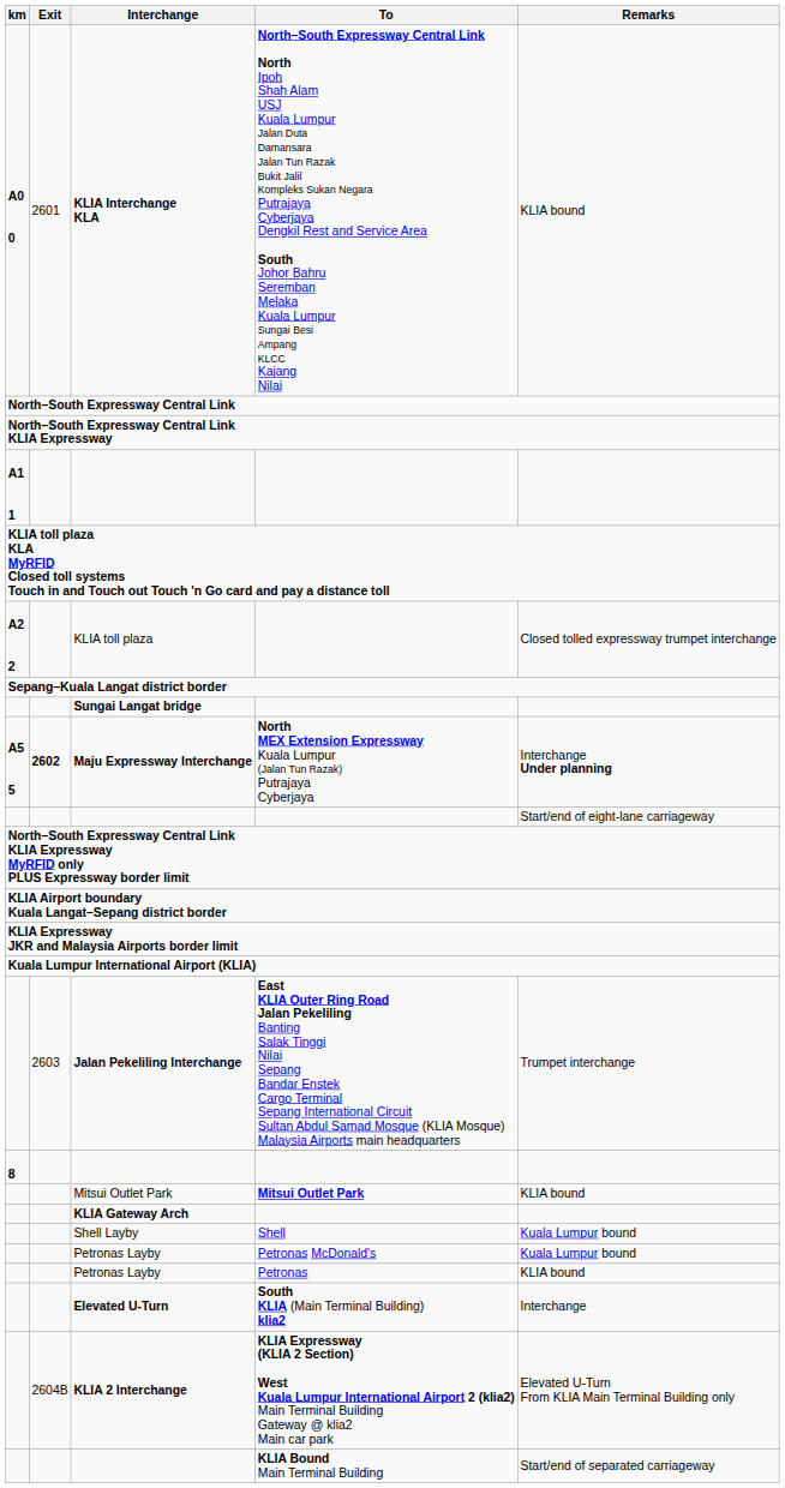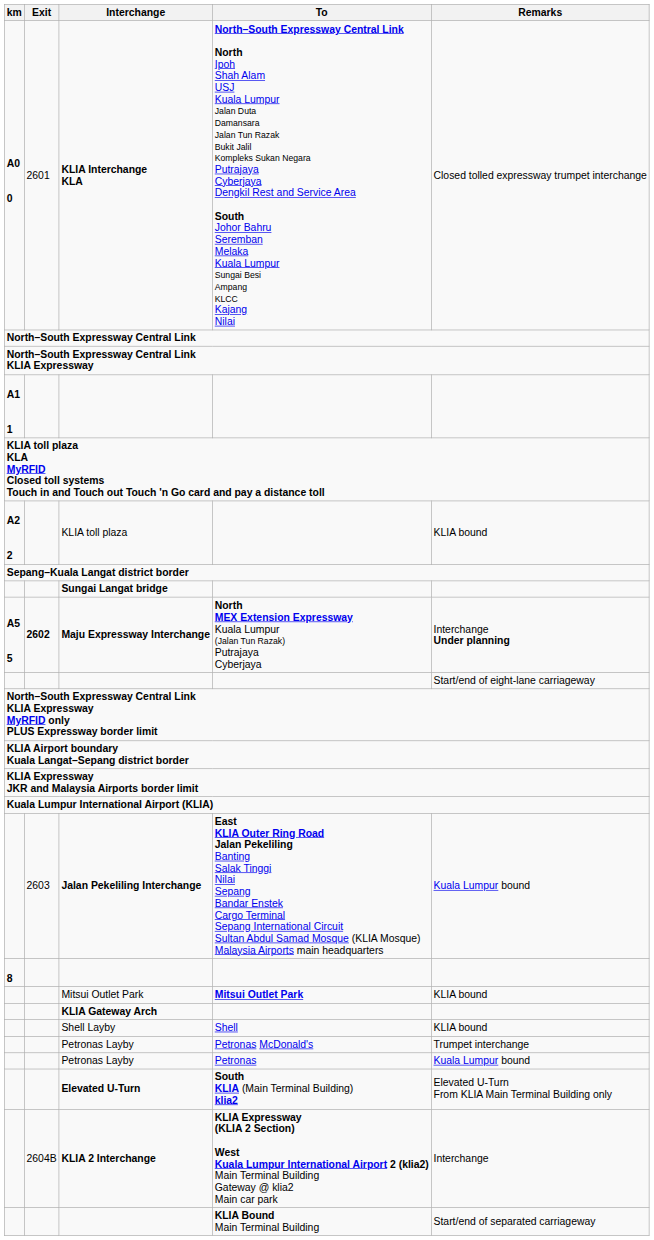KLIA Interchange KLA | Remarks: KLIA bound -> Closed tolled expressway trumpet interchange
KLIA toll plaza | Remarks: Closed tolled expressway trumpet interchange -> KLIA bound
Jalan Pekeliling Interchange | Remarks: Trumpet interchange -> Kuala Lumpur bound
Shell Layby | Remarks: Kuala Lumpur bound -> KLIA bound
Petronas Layby / Petronas McDonald's | Remarks: Kuala Lumpur bound -> Trumpet interchange
Petronas Layby / Petronas | Remarks: KLIA bound -> Kuala Lumpur bound
Elevated U-Turn | Remarks: Interchange -> Elevated U-Turn From KLIA Main Terminal Building only
KLIA 2 Interchange | Remarks: Elevated U-Turn From KLIA Main Terminal Building only -> Interchange
